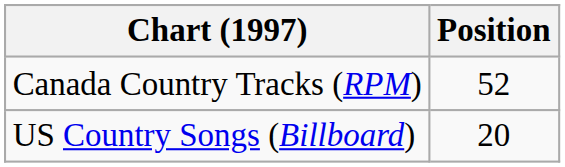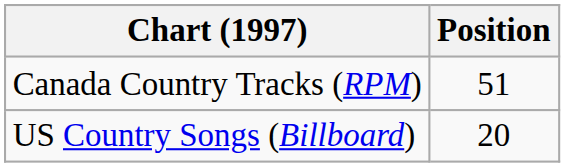Canada Country Tracks (RPM) | Position: 52 -> 51
